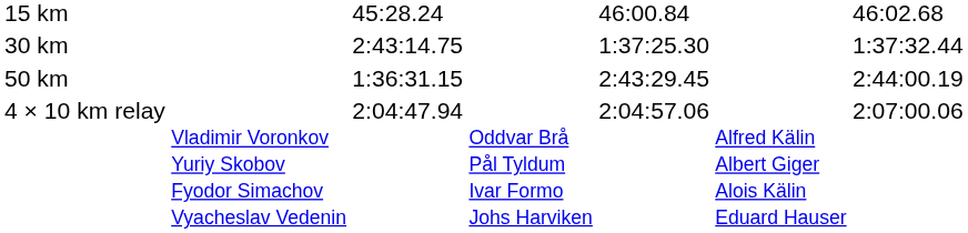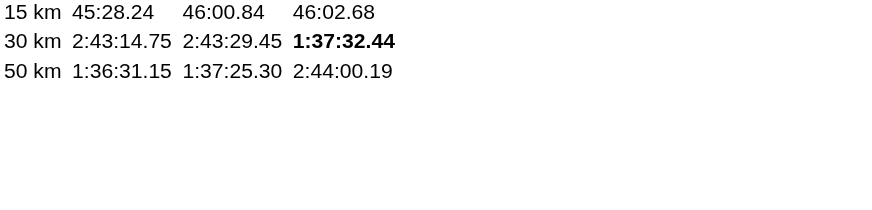30 km | column 5: 1:37:25.30 -> 2:43:29.45
30 km | column 7: normal -> bold
50 km | column 5: 2:43:29.45 -> 1:37:25.30
- row: 4 × 10 km relay | Vladimir Voronkov Yuriy Skobov Fyodor Simachov Vyacheslav Vedenin | 2:04:47.94 | Oddvar Brå Pål Tyldum Ivar Formo Johs Harviken | 2:04:57.06 | Alfred Kälin Albert Giger Alois Kälin Eduard Hauser | 2:07:00.06
